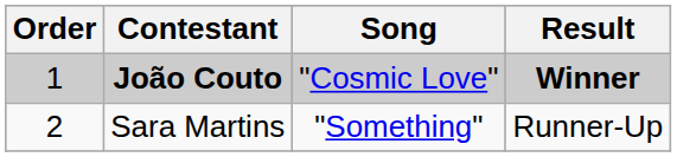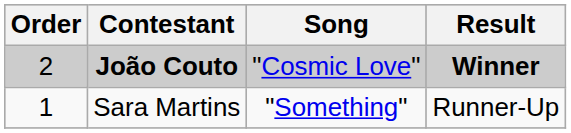João Couto | Order: 1 -> 2
Sara Martins | Order: 2 -> 1
